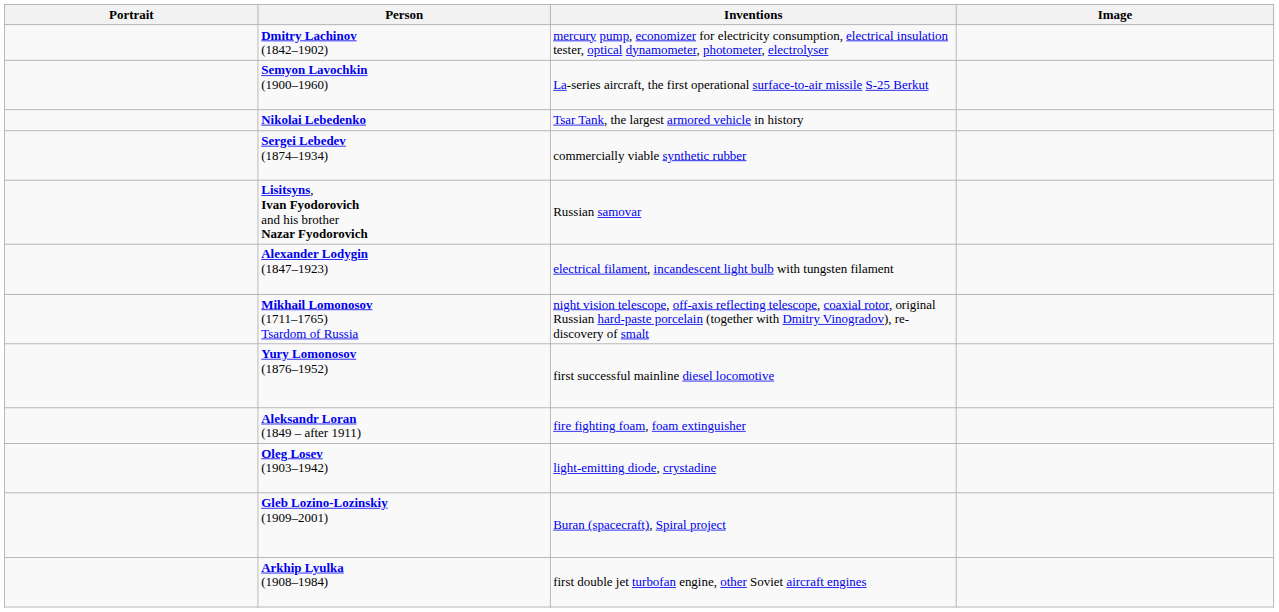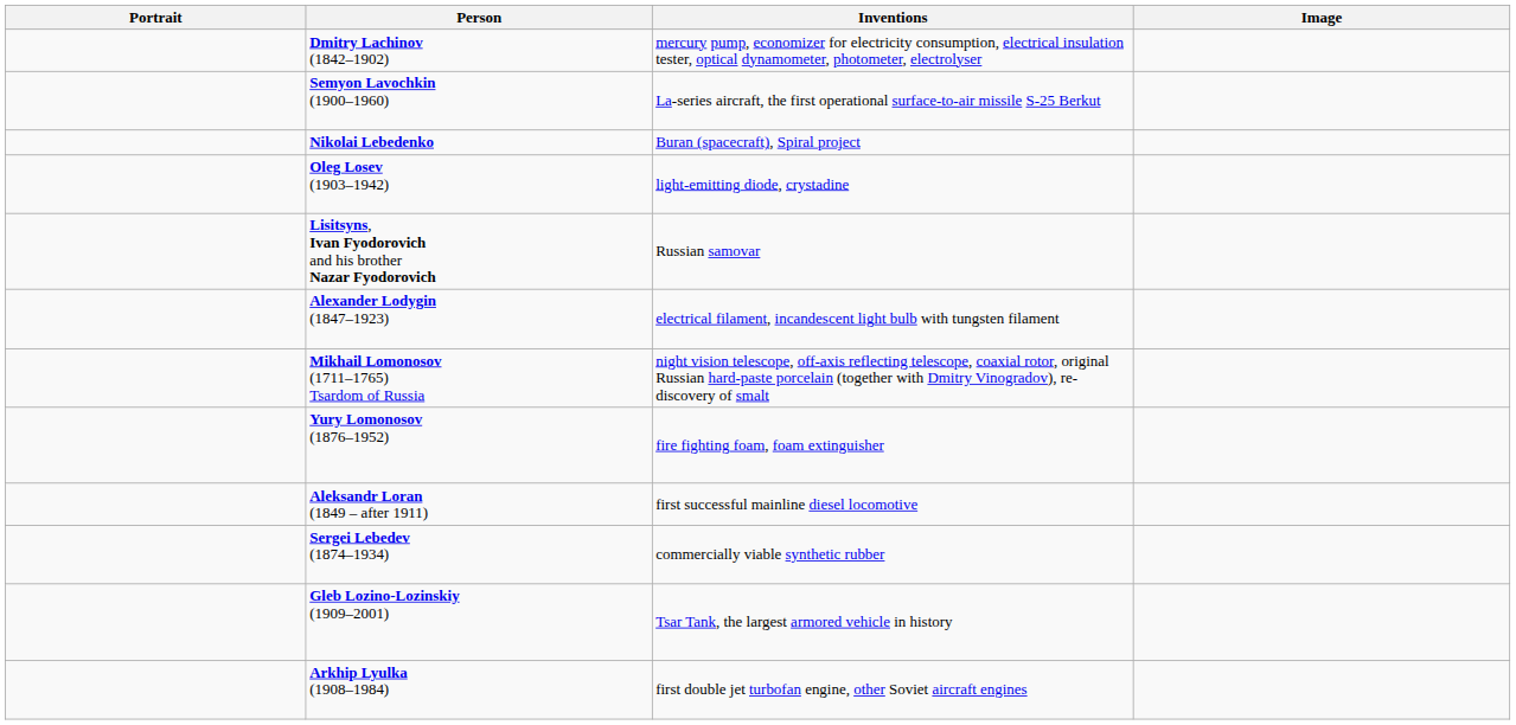Nikolai Lebedenko | Inventions: Tsar Tank, the largest armored vehicle in history -> Buran (spacecraft), Spiral project
rows swapped: Sergei Lebedev (1874–1934) <-> Oleg Losev (1903–1942)
Yury Lomonosov (1876–1952) | Inventions: first successful mainline diesel locomotive -> fire fighting foam, foam extinguisher
Aleksandr Loran (1849 – after 1911) | Inventions: fire fighting foam, foam extinguisher -> first successful mainline diesel locomotive
Gleb Lozino-Lozinskiy (1909–2001) | Inventions: Buran (spacecraft), Spiral project -> Tsar Tank, the largest armored vehicle in history
